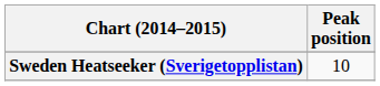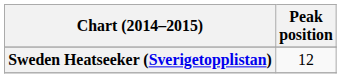Sweden Heatseeker (Sverigetopplistan) | Peak position: 10 -> 12
